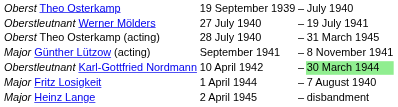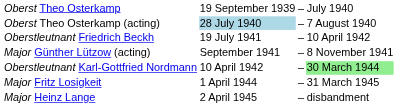- row: Oberstleutnant Werner Mölders | 27 July 1940 | – | 19 July 1941
Oberst Theo Osterkamp (acting) | column 2: no background -> lightblue background
Oberst Theo Osterkamp (acting) | column 4: 31 March 1945 -> 7 August 1940
+ row: Oberstleutnant Friedrich Beckh | 19 July 1941 | – | 10 April 1942
Major Fritz Losigkeit | column 4: 7 August 1940 -> 31 March 1945
